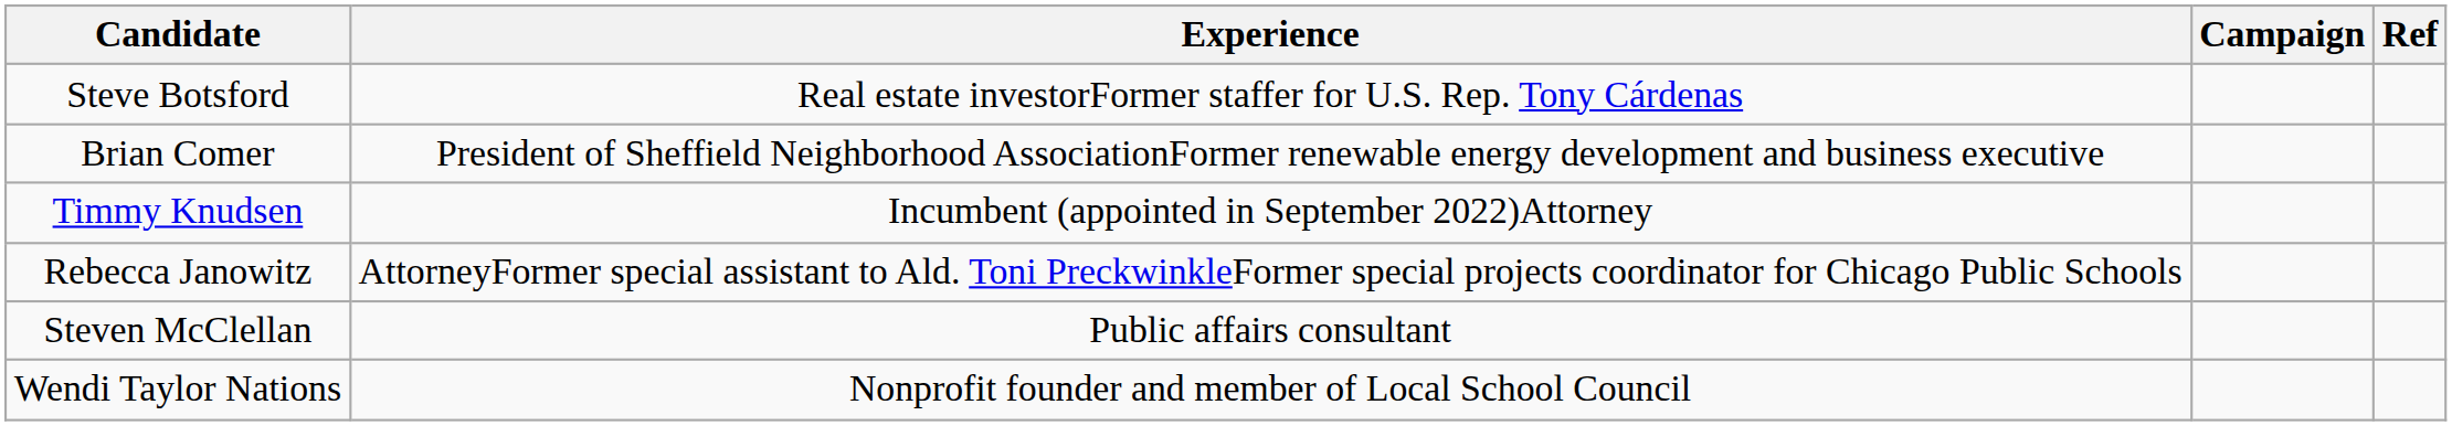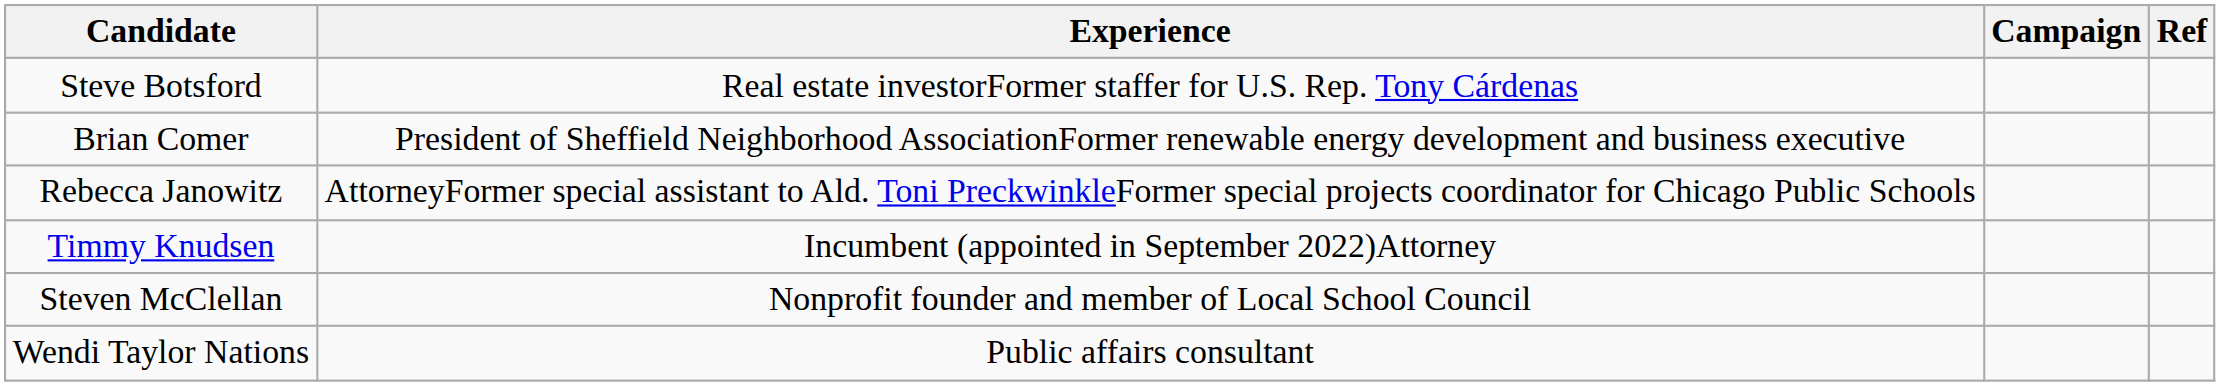rows swapped: Rebecca Janowitz <-> Timmy Knudsen
Steven McClellan | Experience: Public affairs consultant -> Nonprofit founder and member of Local School Council
Wendi Taylor Nations | Experience: Nonprofit founder and member of Local School Council -> Public affairs consultant
